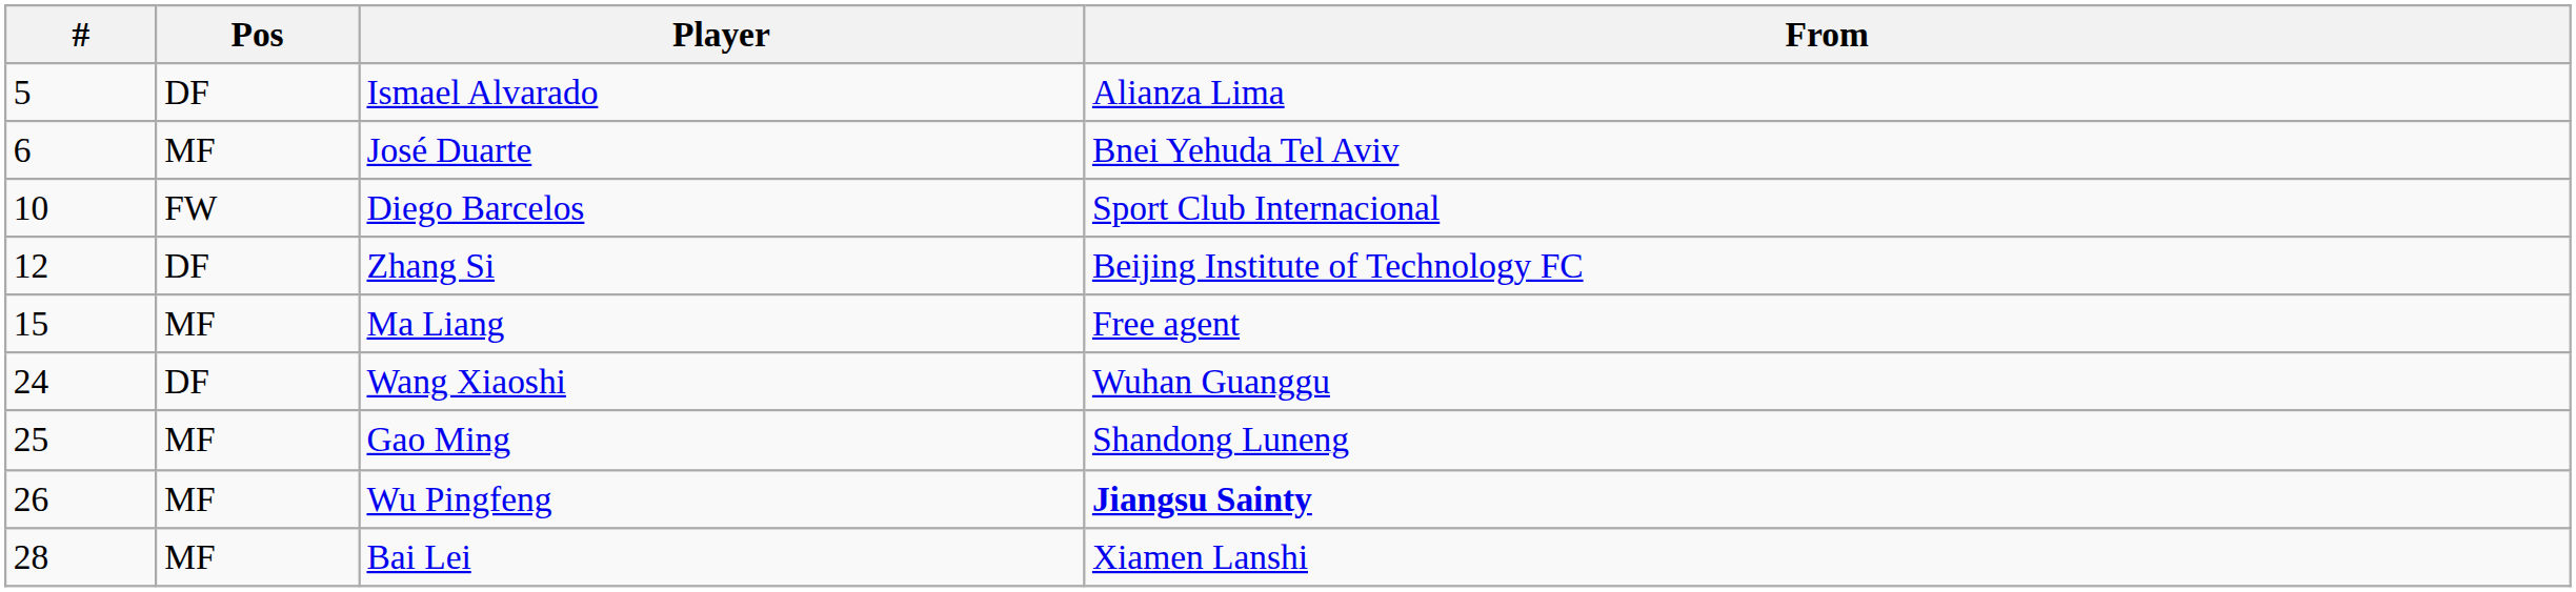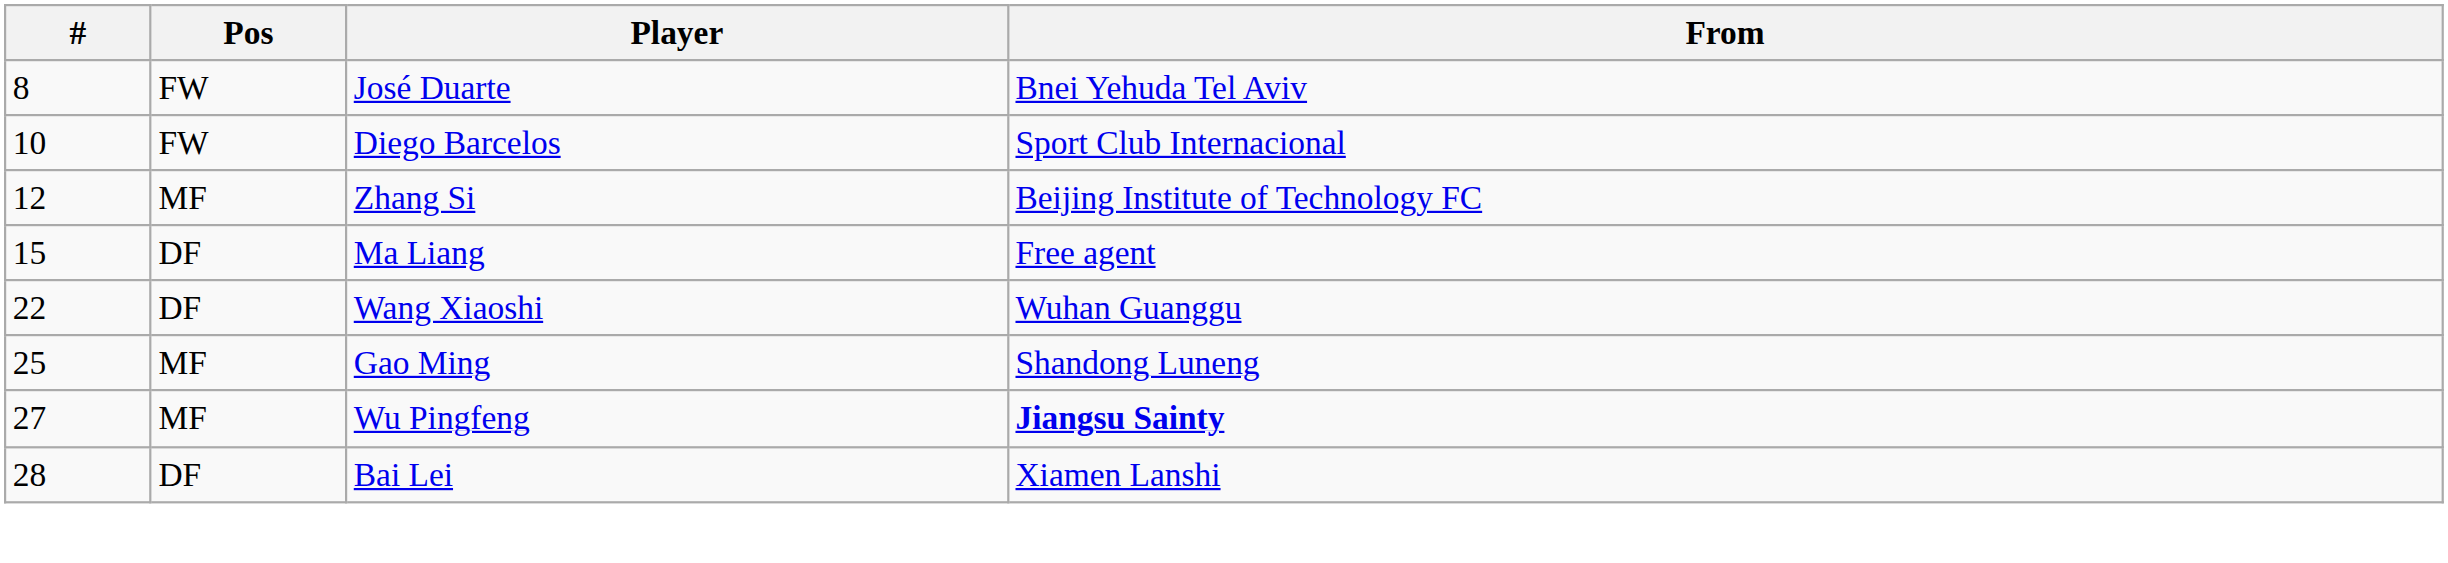- row: 5 | DF | Ismael Alvarado | Alianza Lima
José Duarte | #: 6 -> 8
José Duarte | Pos: MF -> FW
Zhang Si | Pos: DF -> MF
Ma Liang | Pos: MF -> DF
Wang Xiaoshi | #: 24 -> 22
Wu Pingfeng | #: 26 -> 27
Bai Lei | Pos: MF -> DF
